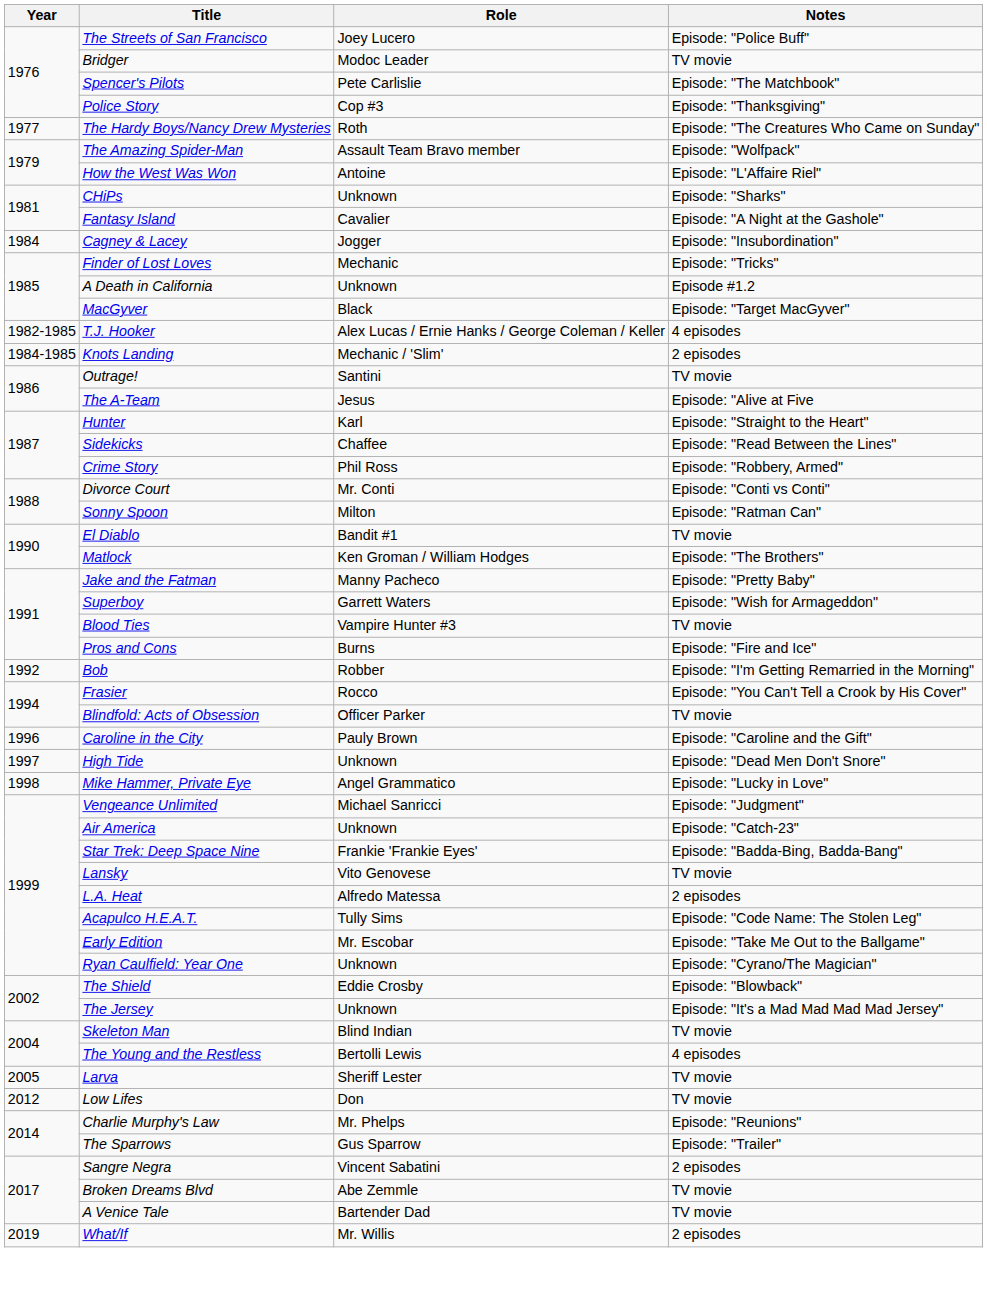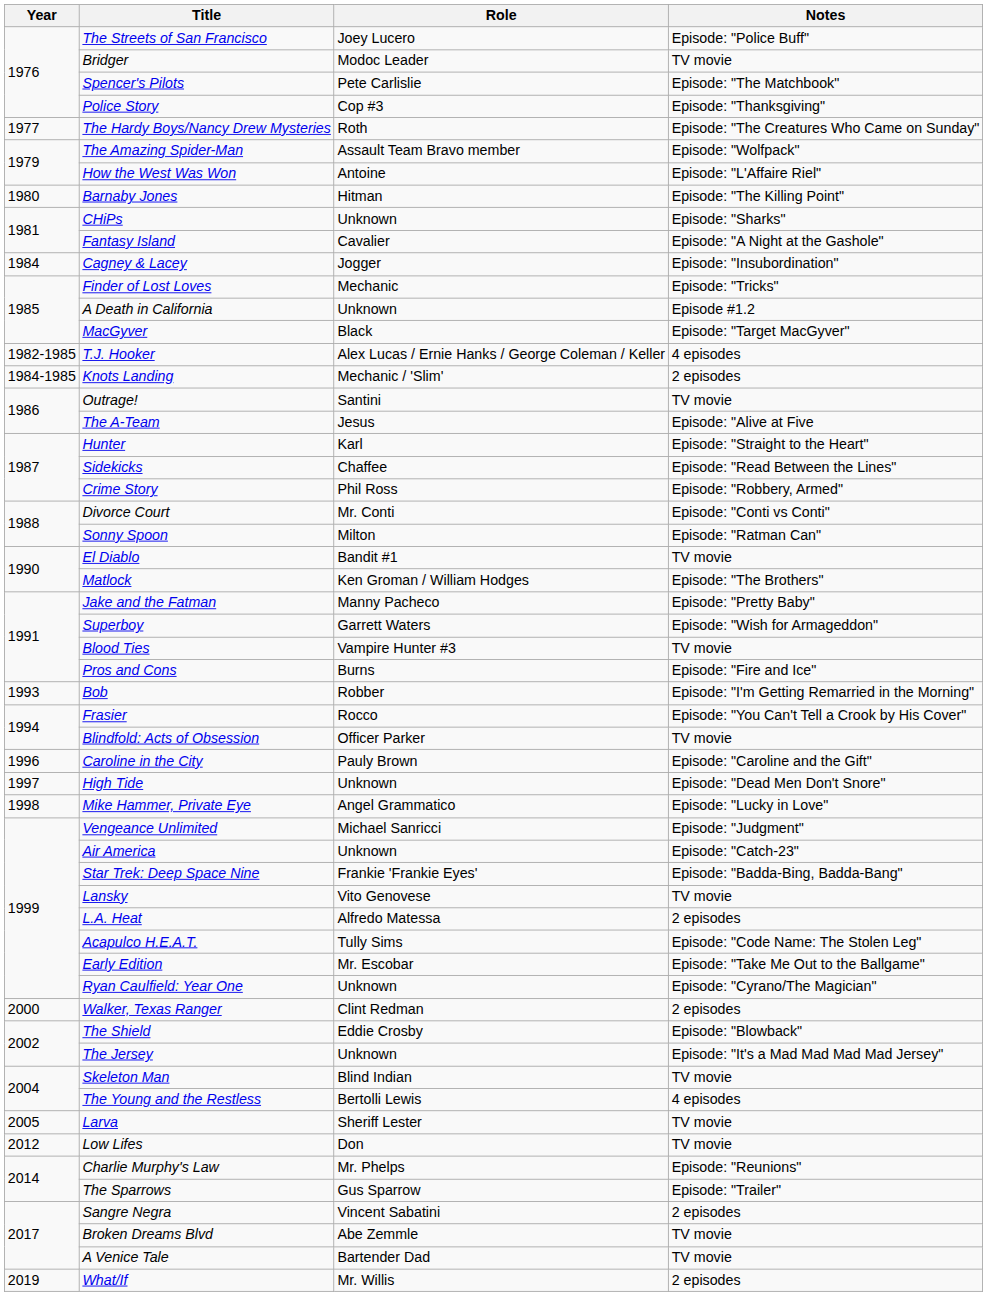+ row: 1980 | Barnaby Jones | Hitman | Episode: "The Killing Point"
Bob | Year: 1992 -> 1993
+ row: 2000 | Walker, Texas Ranger | Clint Redman | 2 episodes
